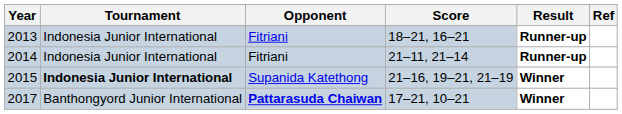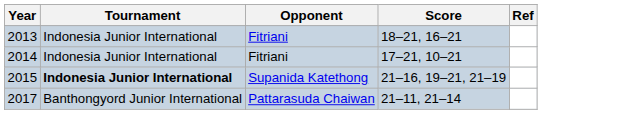- column: Result | Runner-up | Runner-up | Winner | Winner
2014 | Score: 21–11, 21–14 -> 17–21, 10–21
2017 | Opponent: bold -> normal
2017 | Score: 17–21, 10–21 -> 21–11, 21–14
